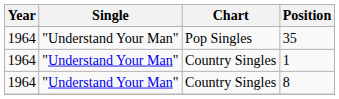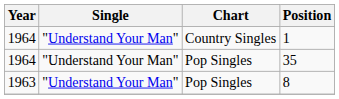rows swapped: 1 <-> 35
8 | Year: 1964 -> 1963
8 | Chart: Country Singles -> Pop Singles
